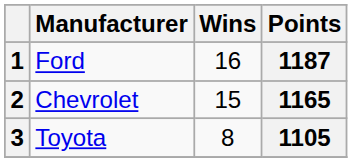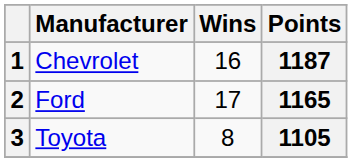1 | Manufacturer: Ford -> Chevrolet
2 | Manufacturer: Chevrolet -> Ford
2 | Wins: 15 -> 17
